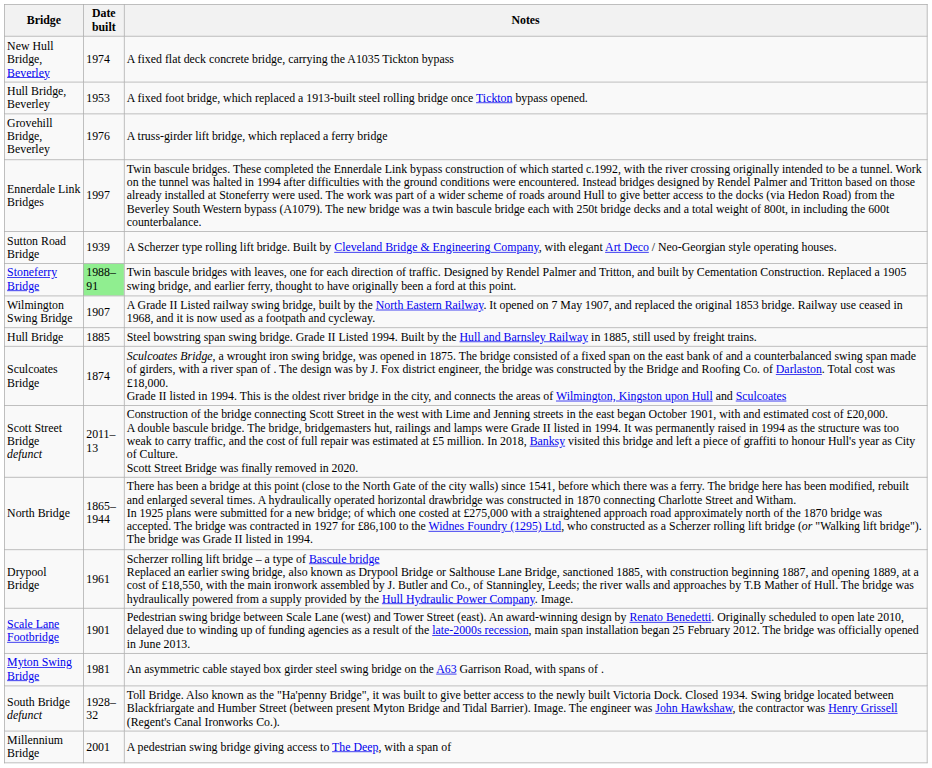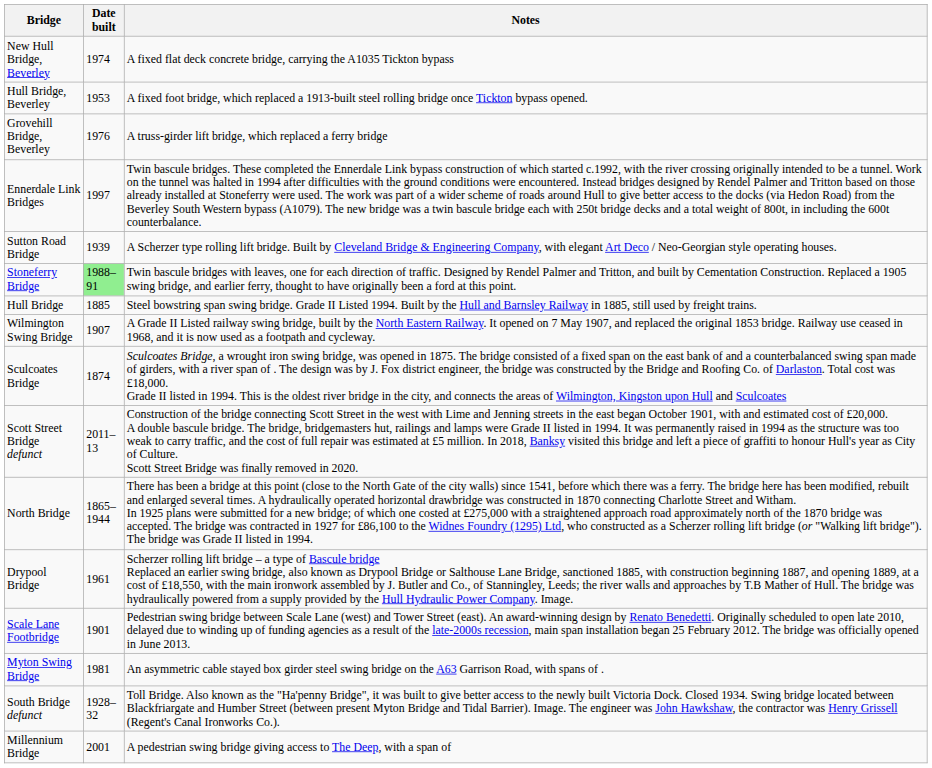rows swapped: Hull Bridge <-> Wilmington Swing Bridge
